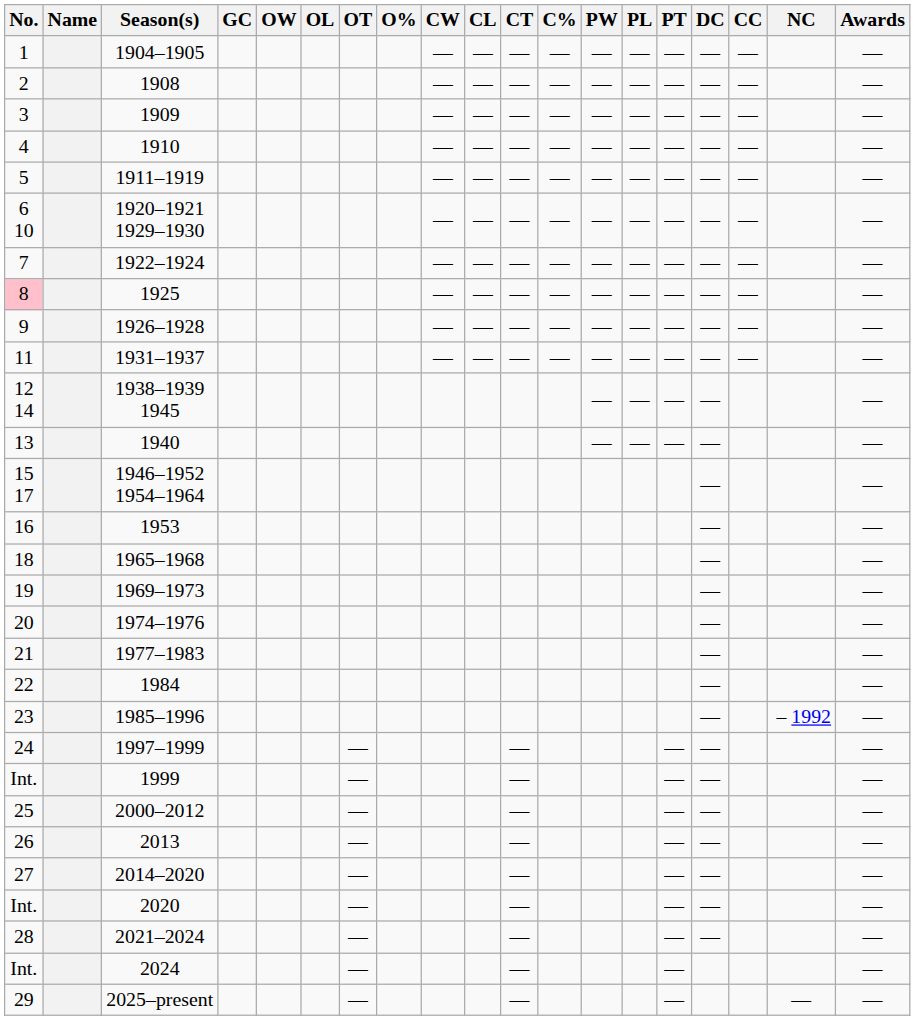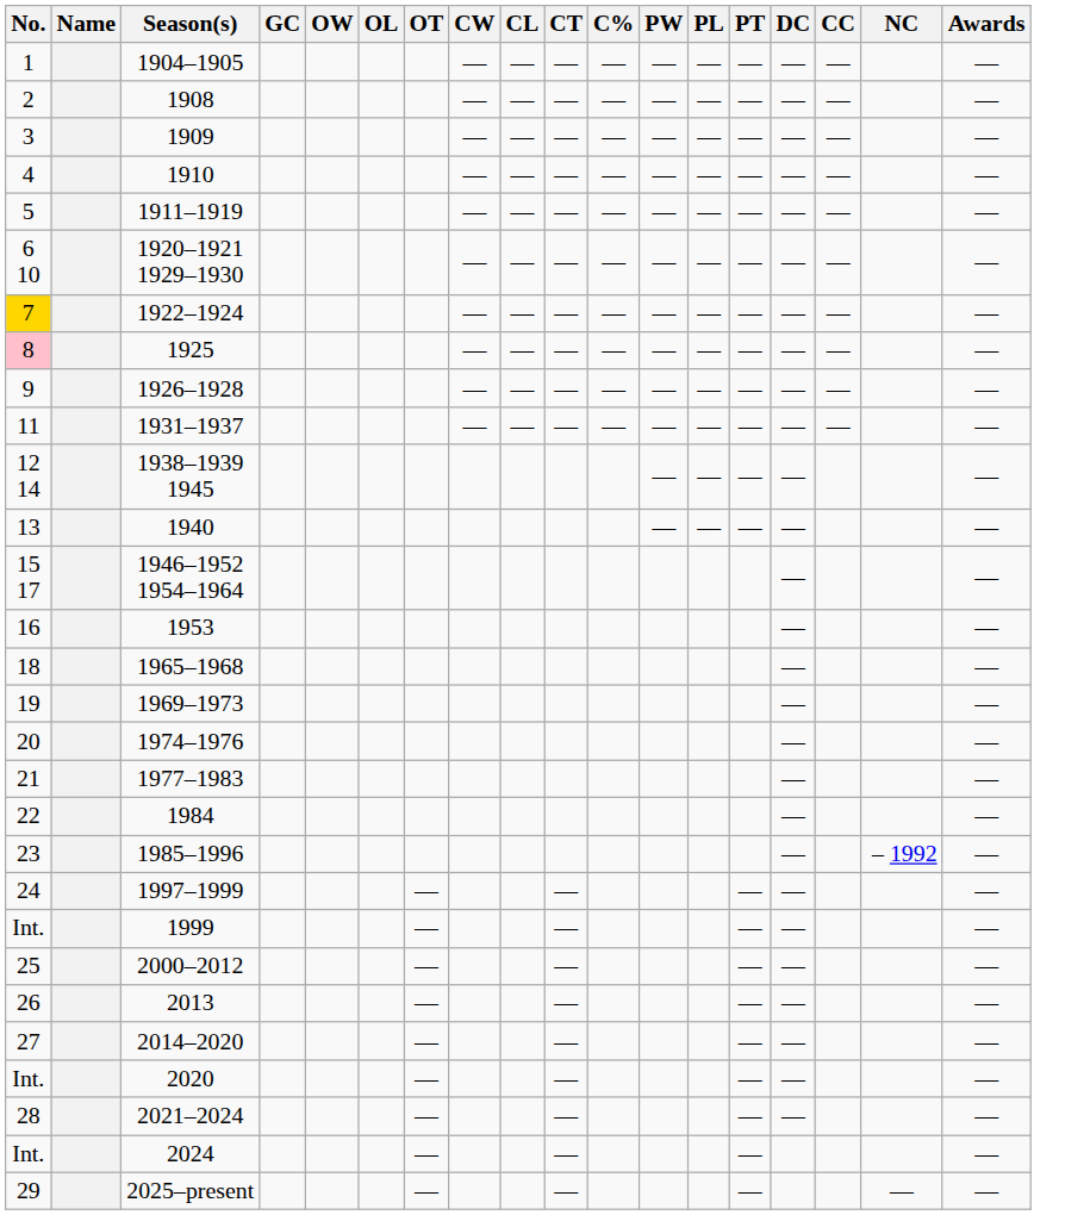- column: O%
1922–1924 | No.: no background -> gold background
